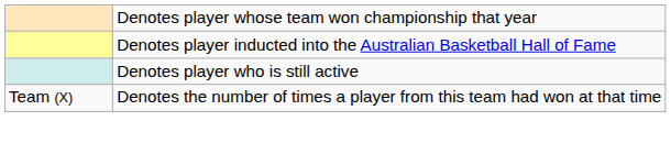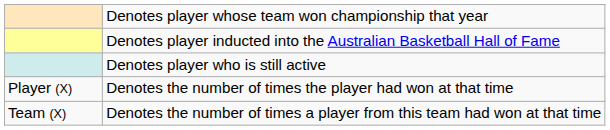+ row: Player (X) | Denotes the number of times the player had won at that time
